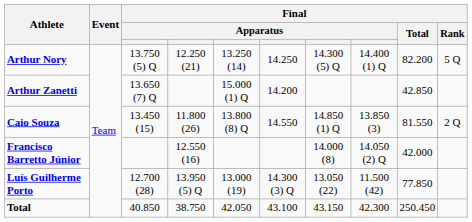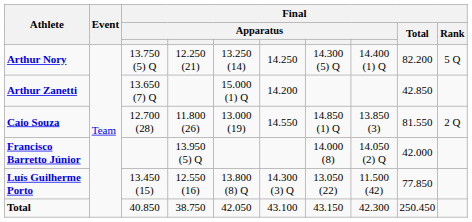Caio Souza | column 3: 13.450 (15) -> 12.700 (28)
Caio Souza | column 5: 13.800 (8) Q -> 13.000 (19)
Francisco Barretto Júnior | column 4: 12.550 (16) -> 13.950 (5) Q
Luís Guilherme Porto | column 3: 12.700 (28) -> 13.450 (15)
Luís Guilherme Porto | column 4: 13.950 (5) Q -> 12.550 (16)
Luís Guilherme Porto | column 5: 13.000 (19) -> 13.800 (8) Q
